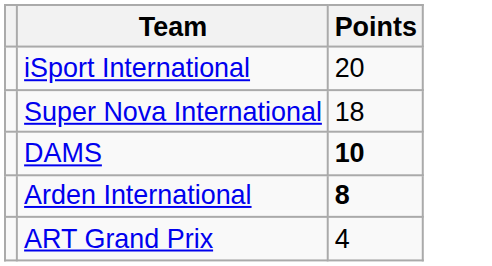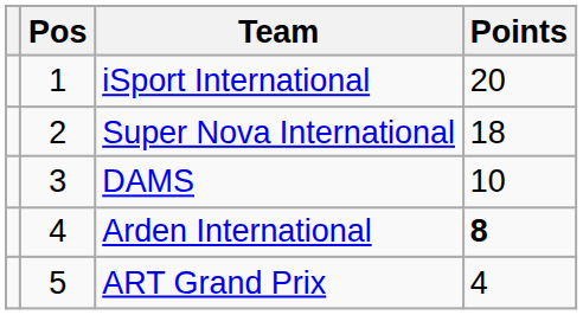+ column: Pos | 1 | 2 | 3 | 4 | 5
DAMS | Points: bold -> normal
